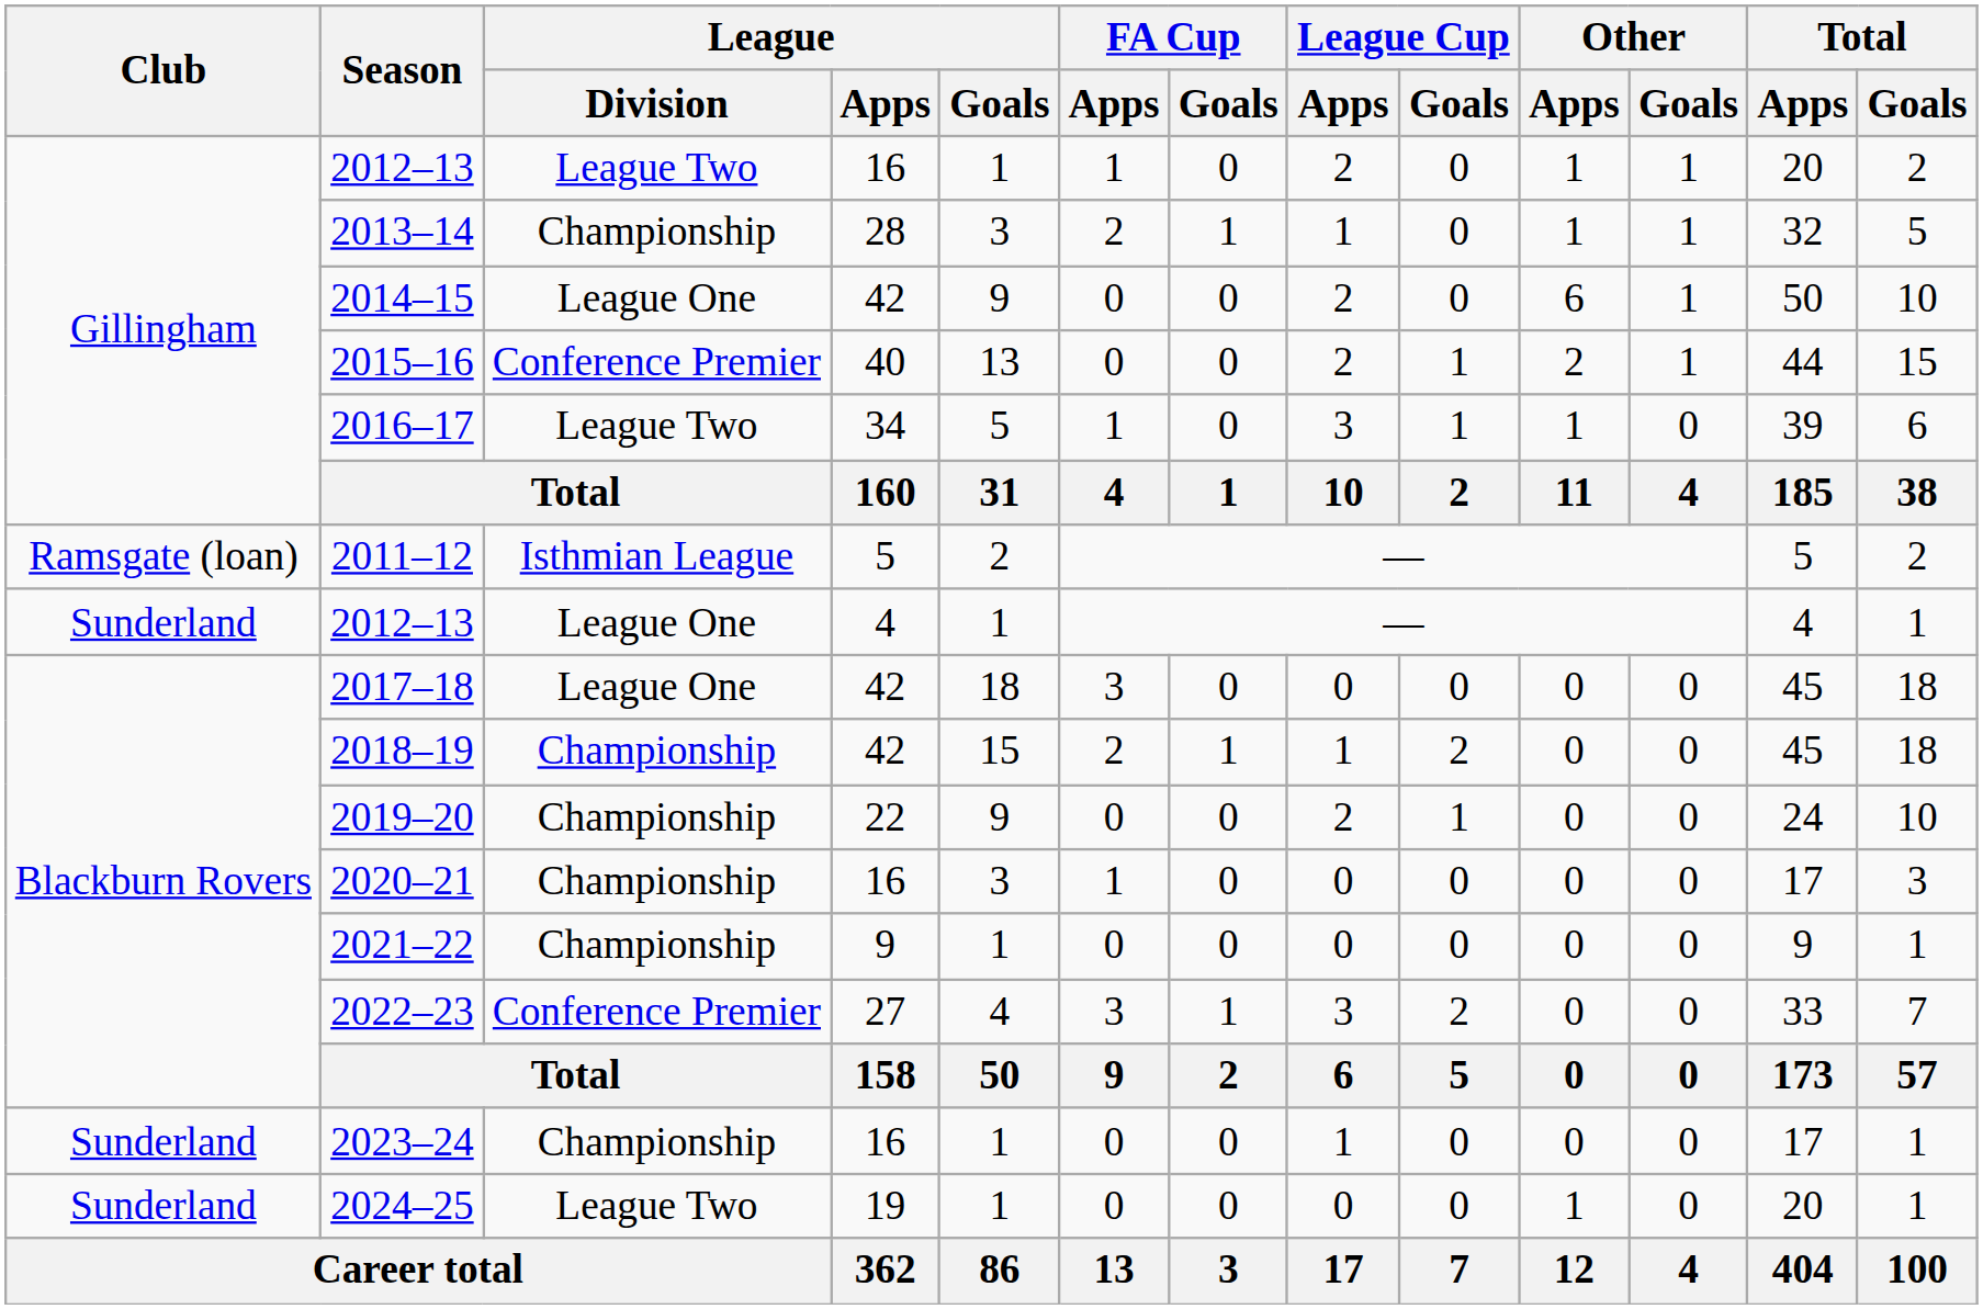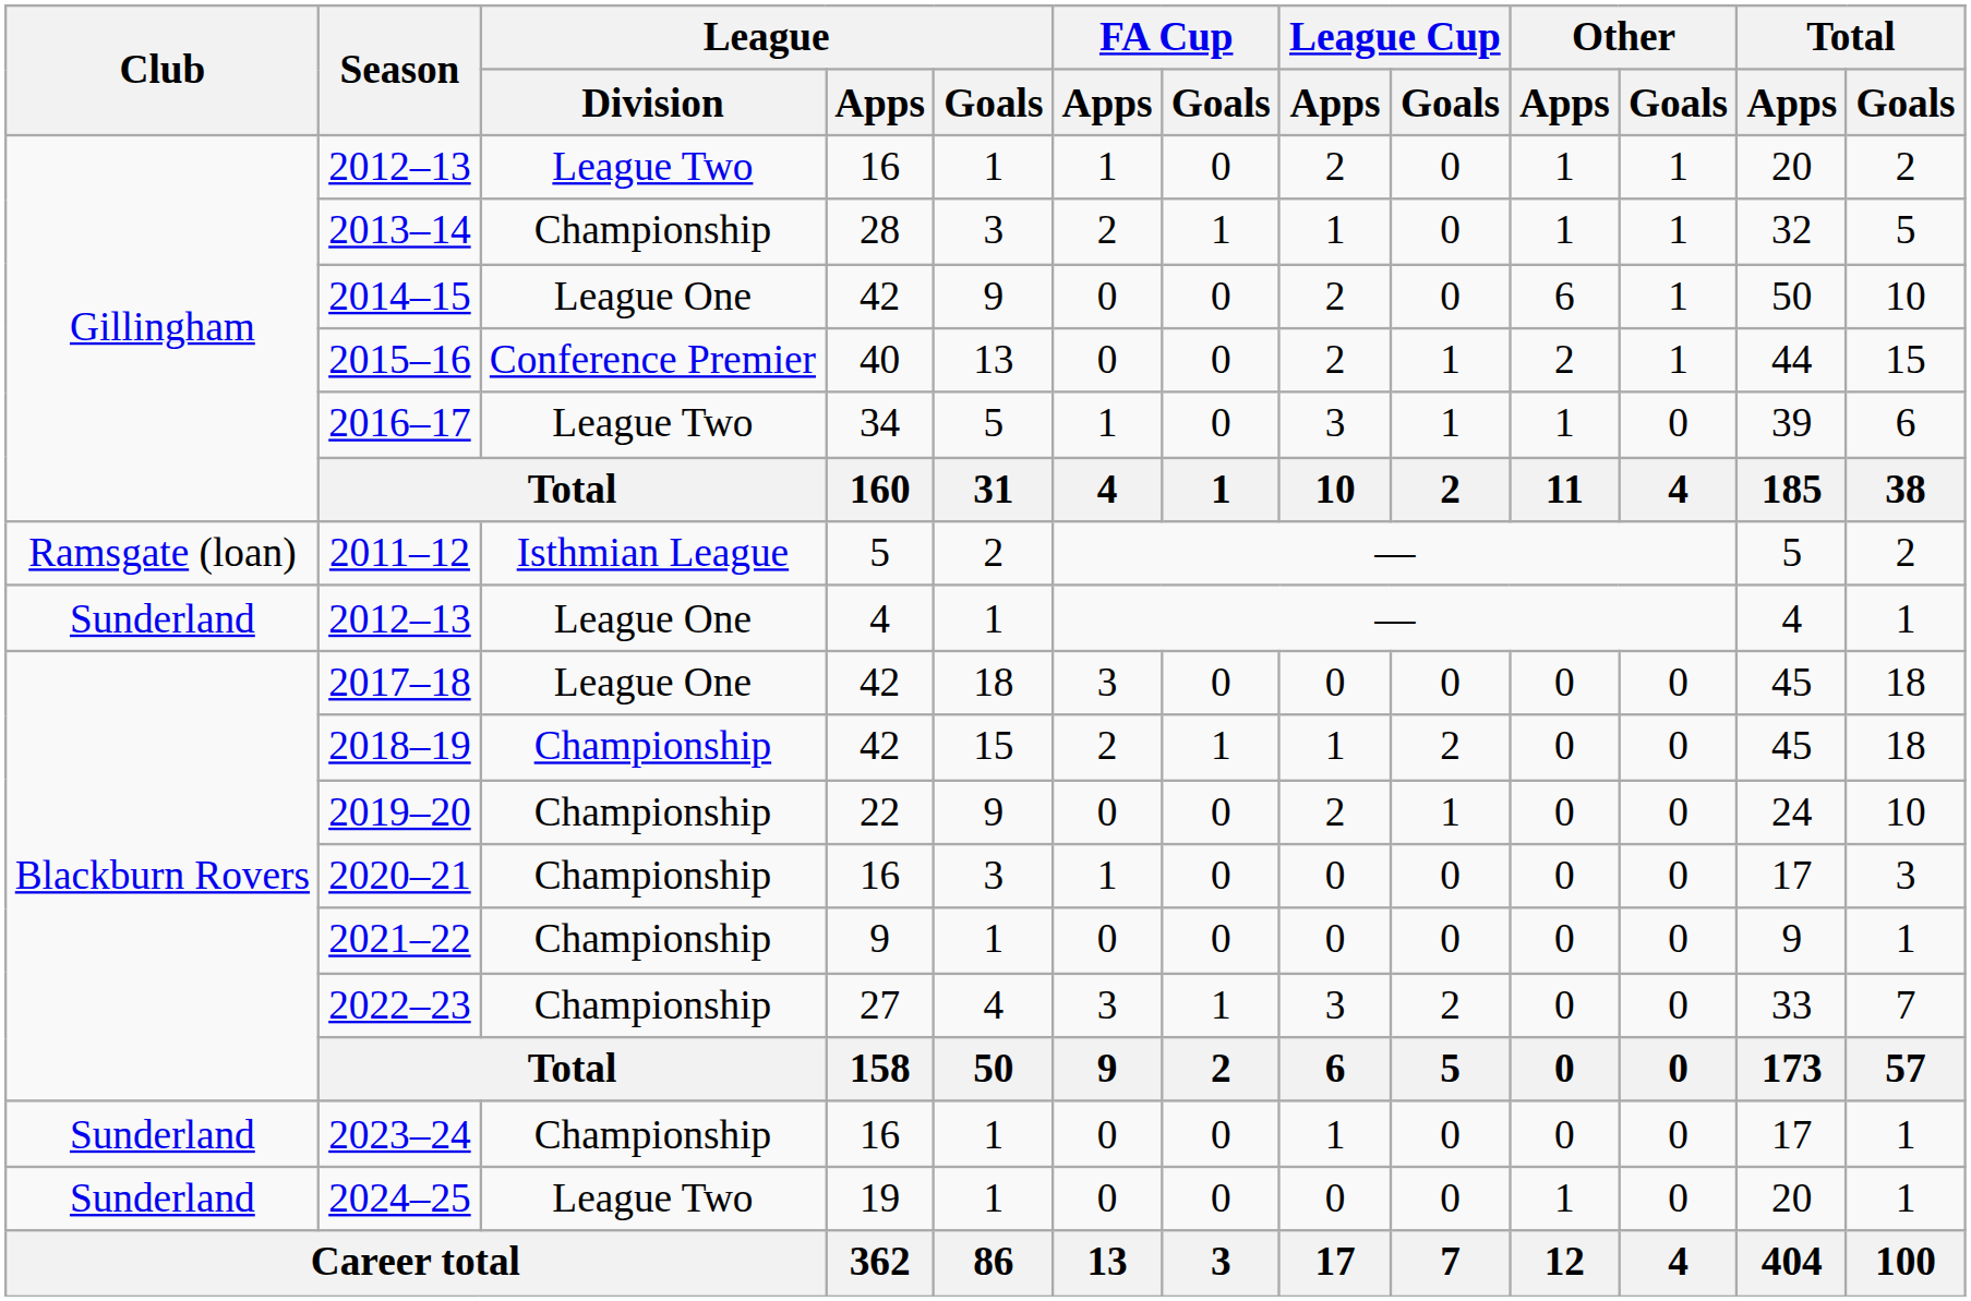2022–23 | League / Division: Conference Premier -> Championship
